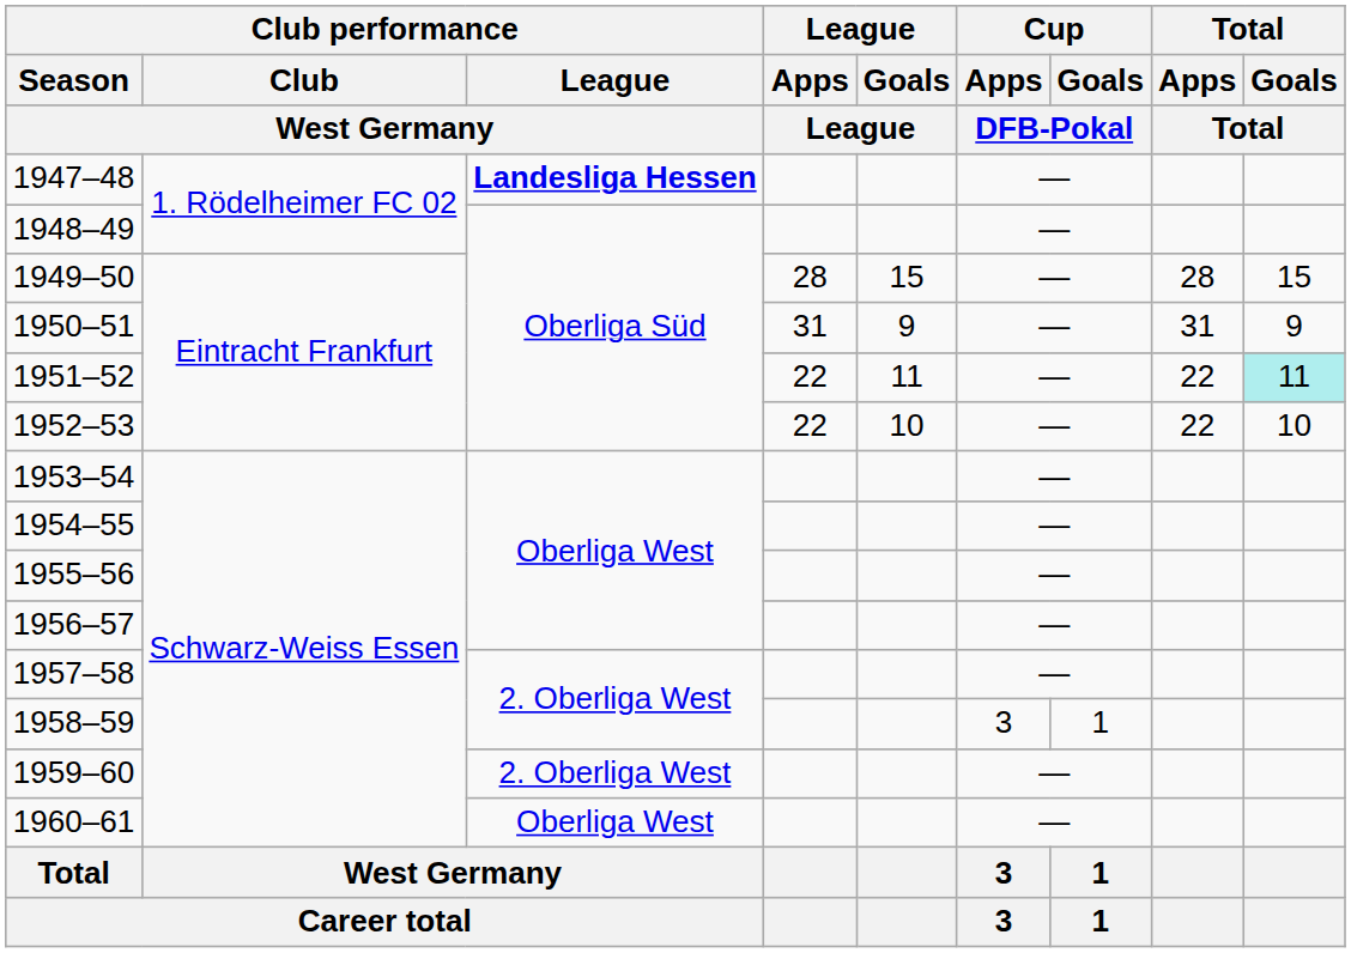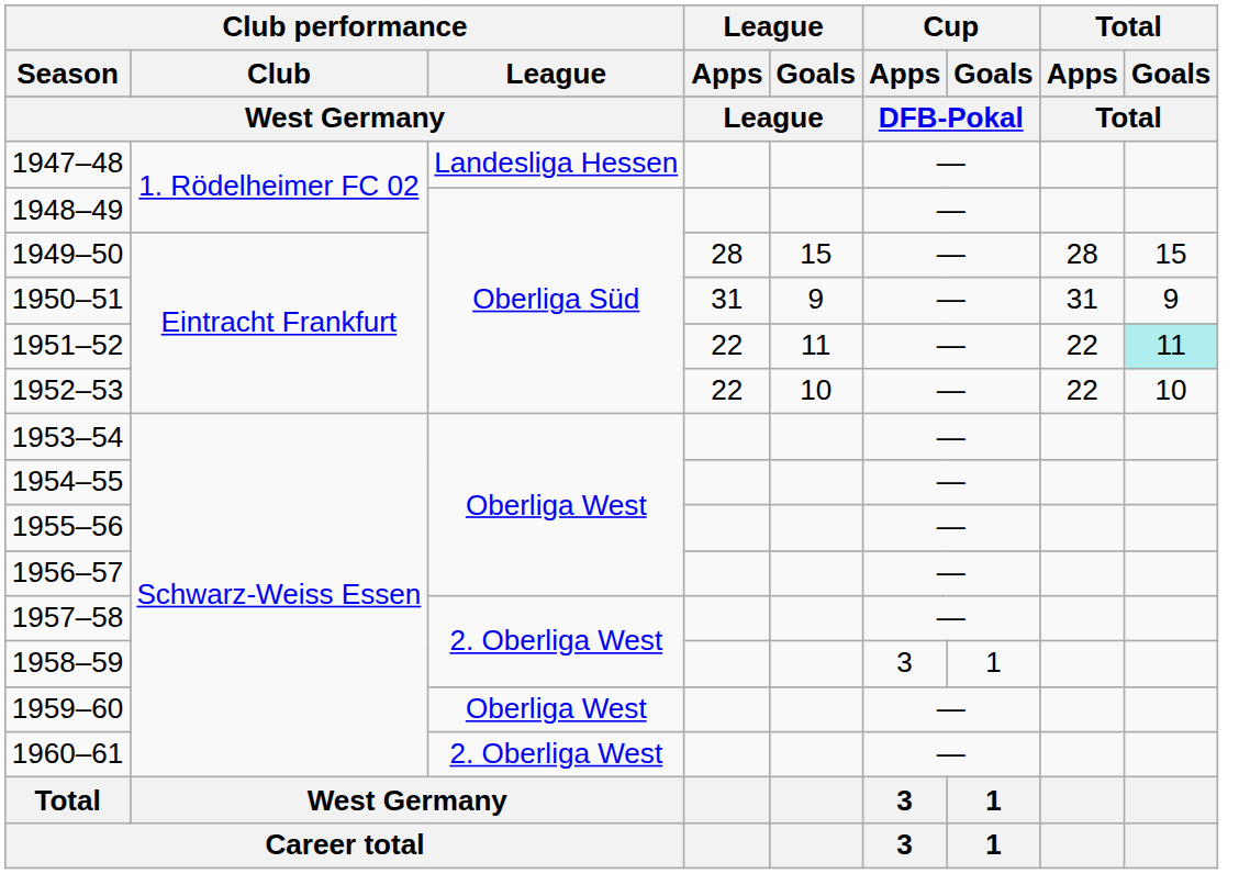1947–48 | Club performance / League / West Germany: bold -> normal
1959–60 | Club performance / League / West Germany: 2. Oberliga West -> Oberliga West
1960–61 | Club performance / League / West Germany: Oberliga West -> 2. Oberliga West
